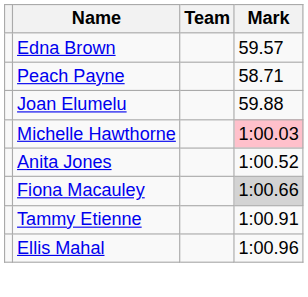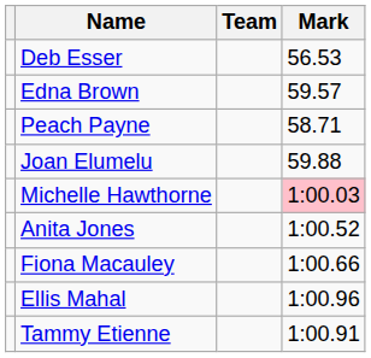+ row: Deb Esser | 56.53
Fiona Macauley | Mark: lightgrey background -> no background
rows swapped: Tammy Etienne <-> Ellis Mahal
